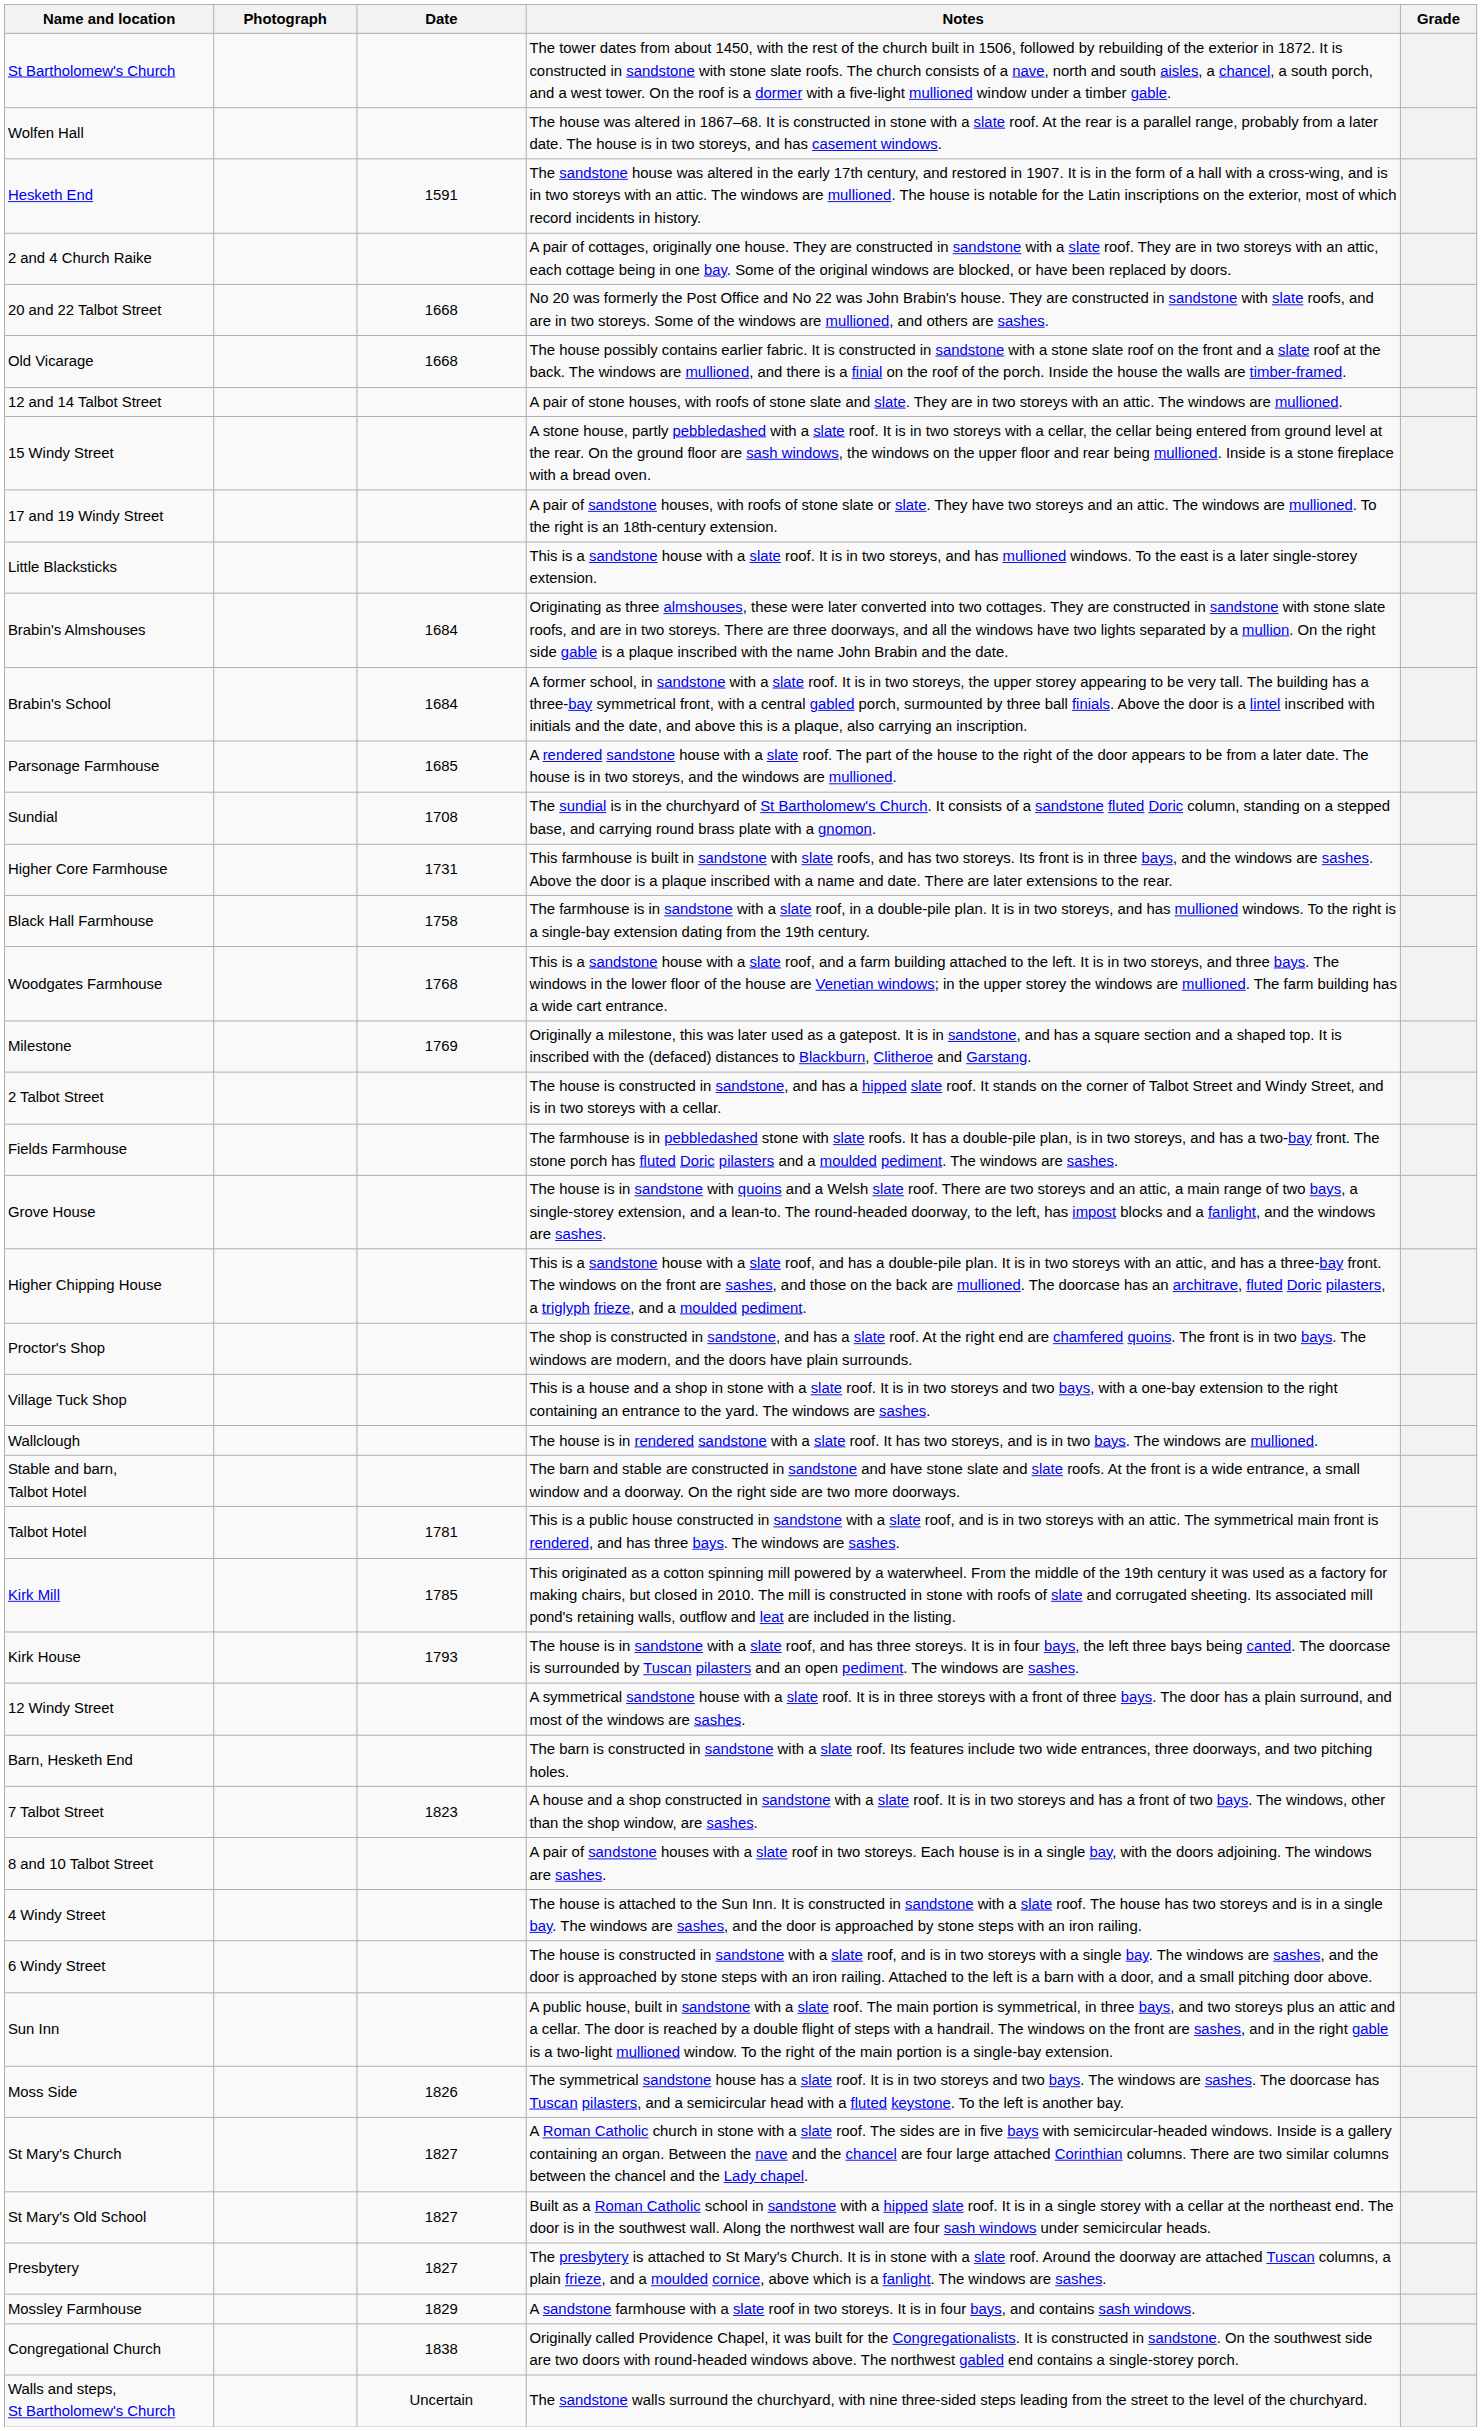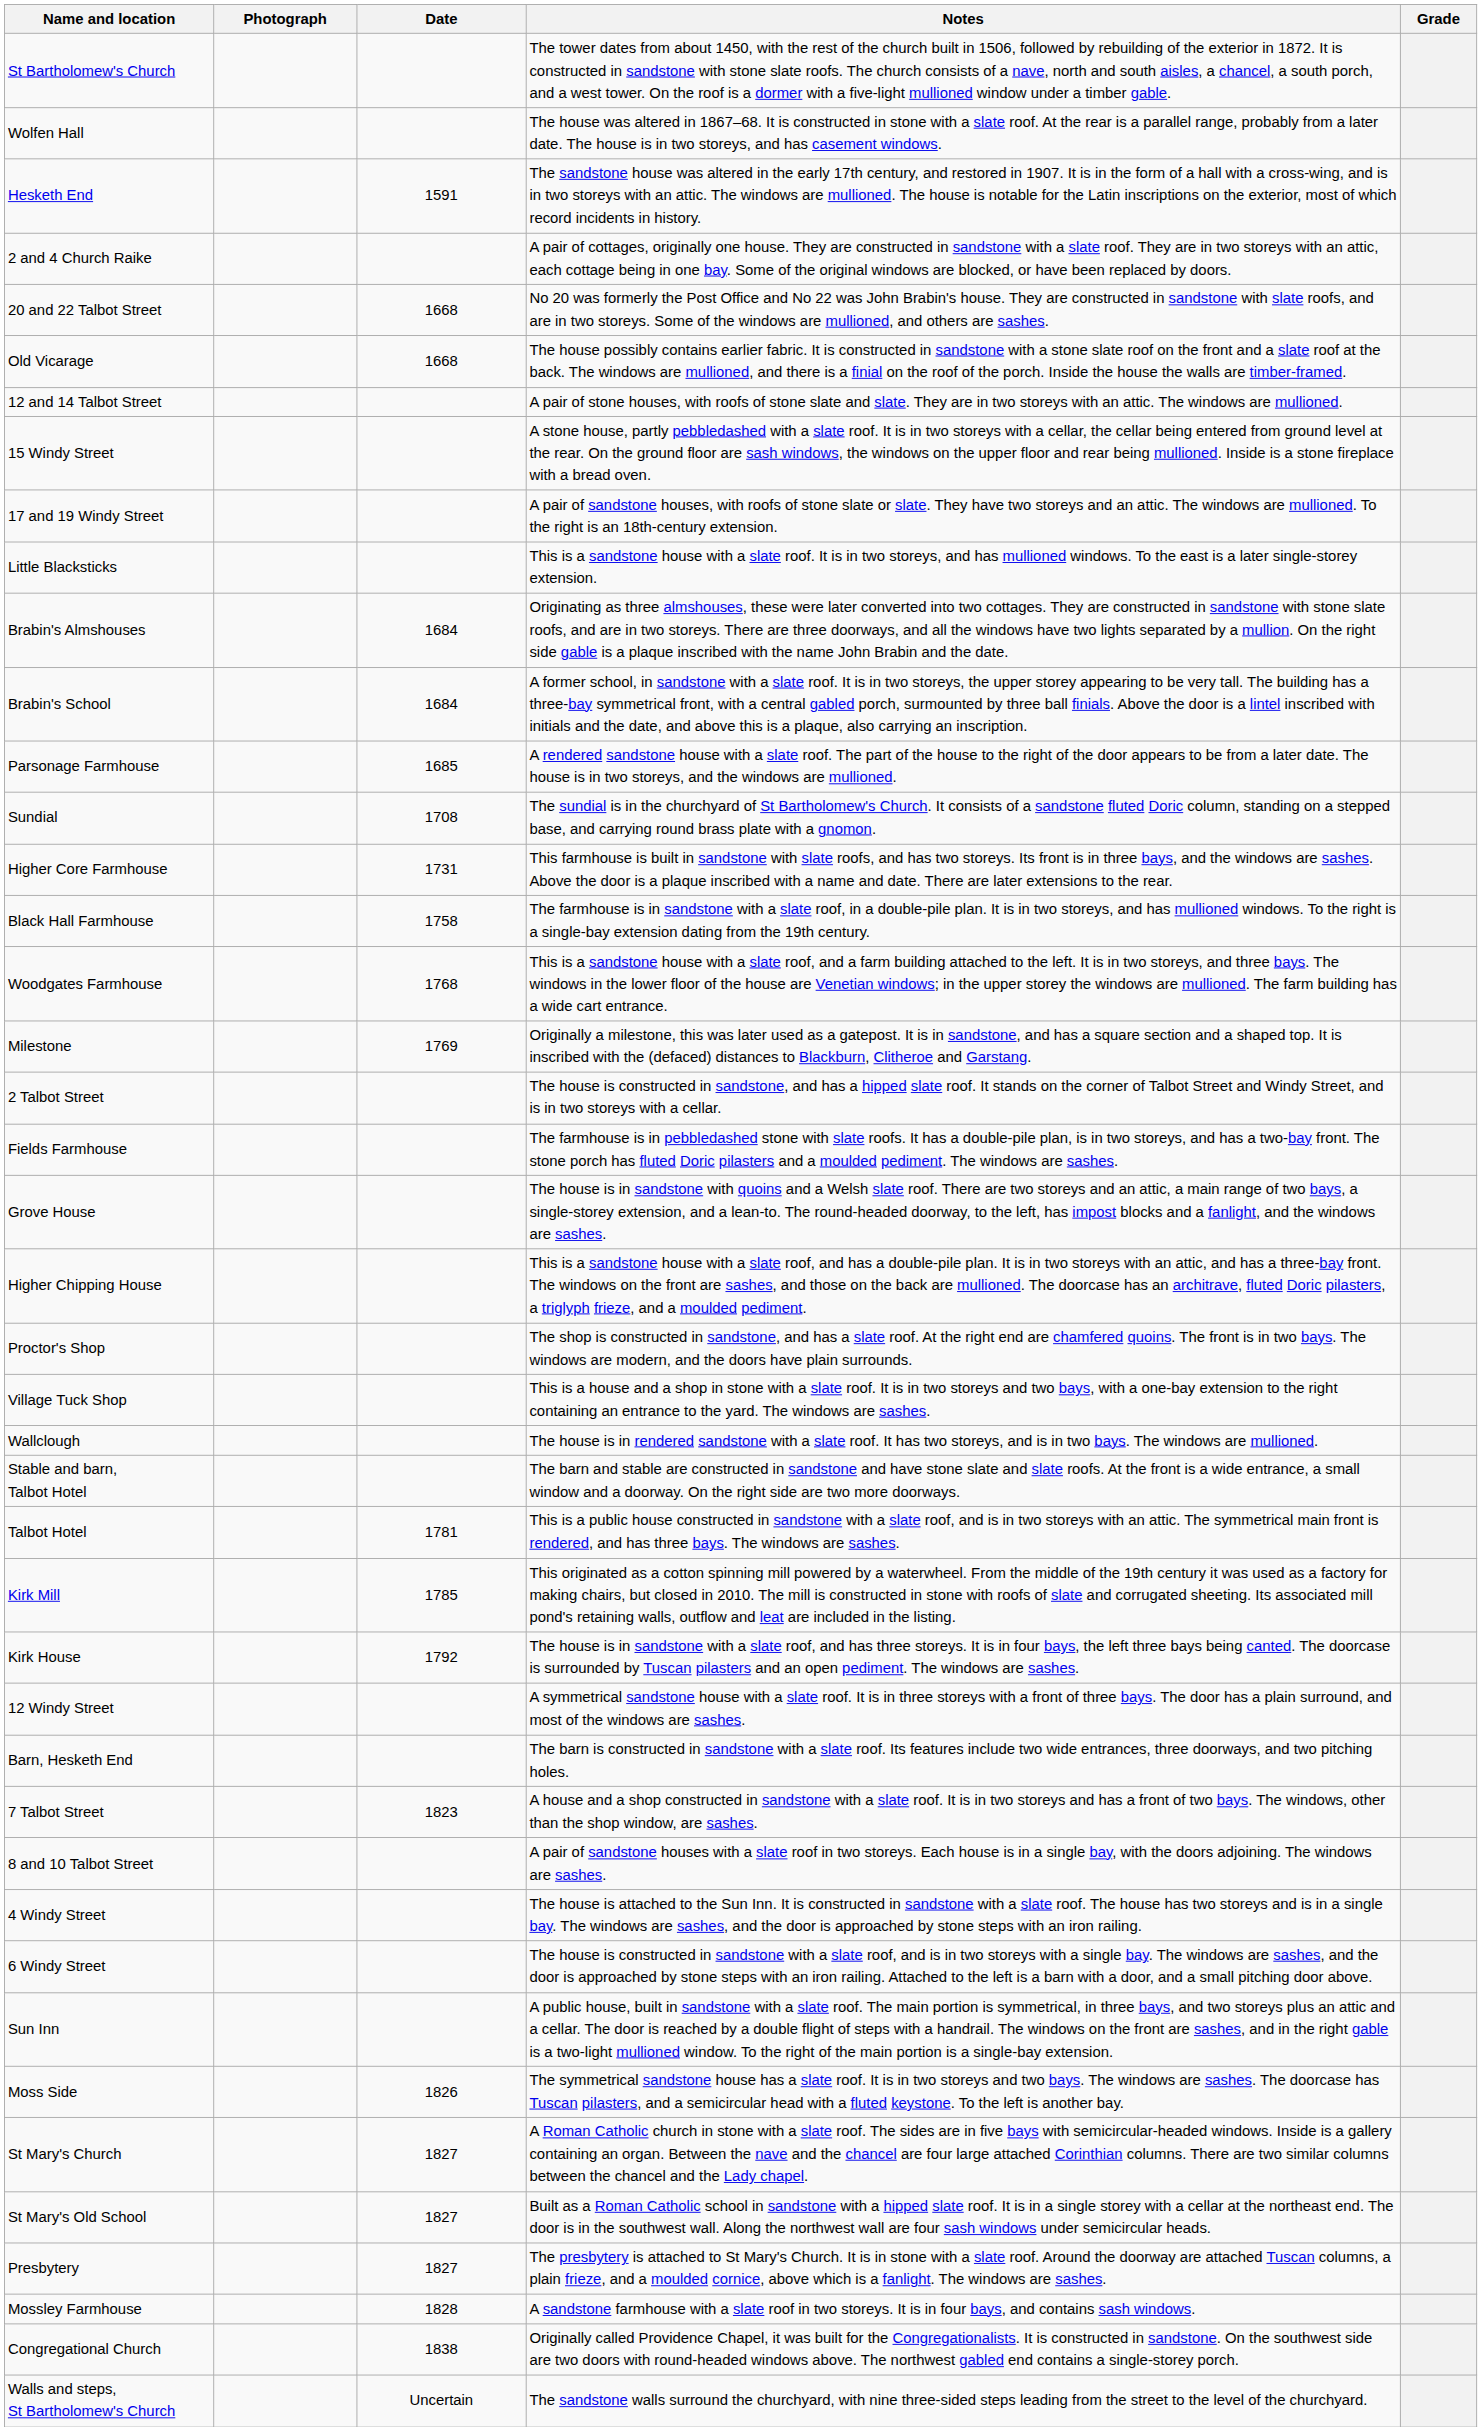Kirk House | Date: 1793 -> 1792
Mossley Farmhouse | Date: 1829 -> 1828
